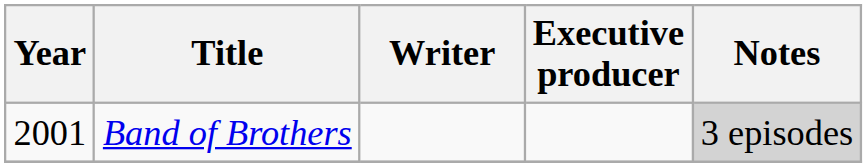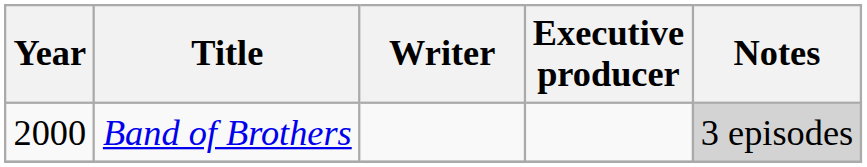Band of Brothers | Year: 2001 -> 2000
